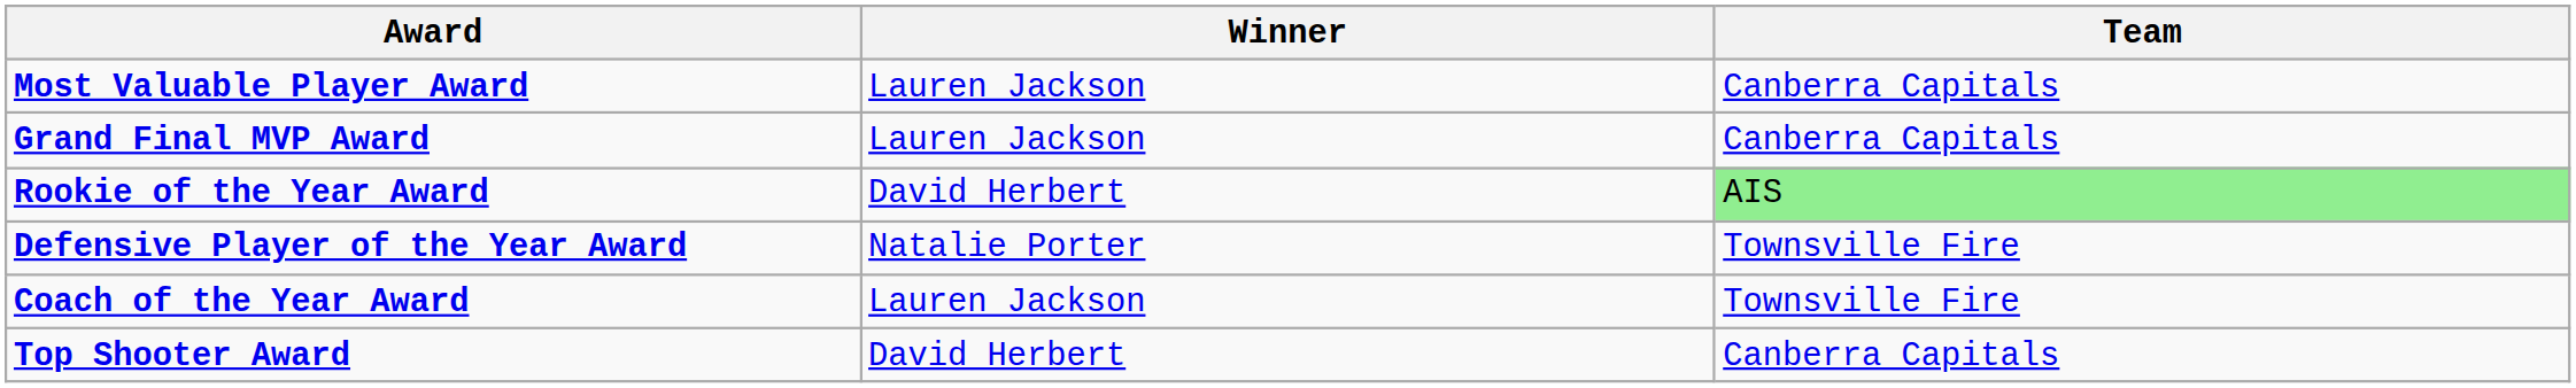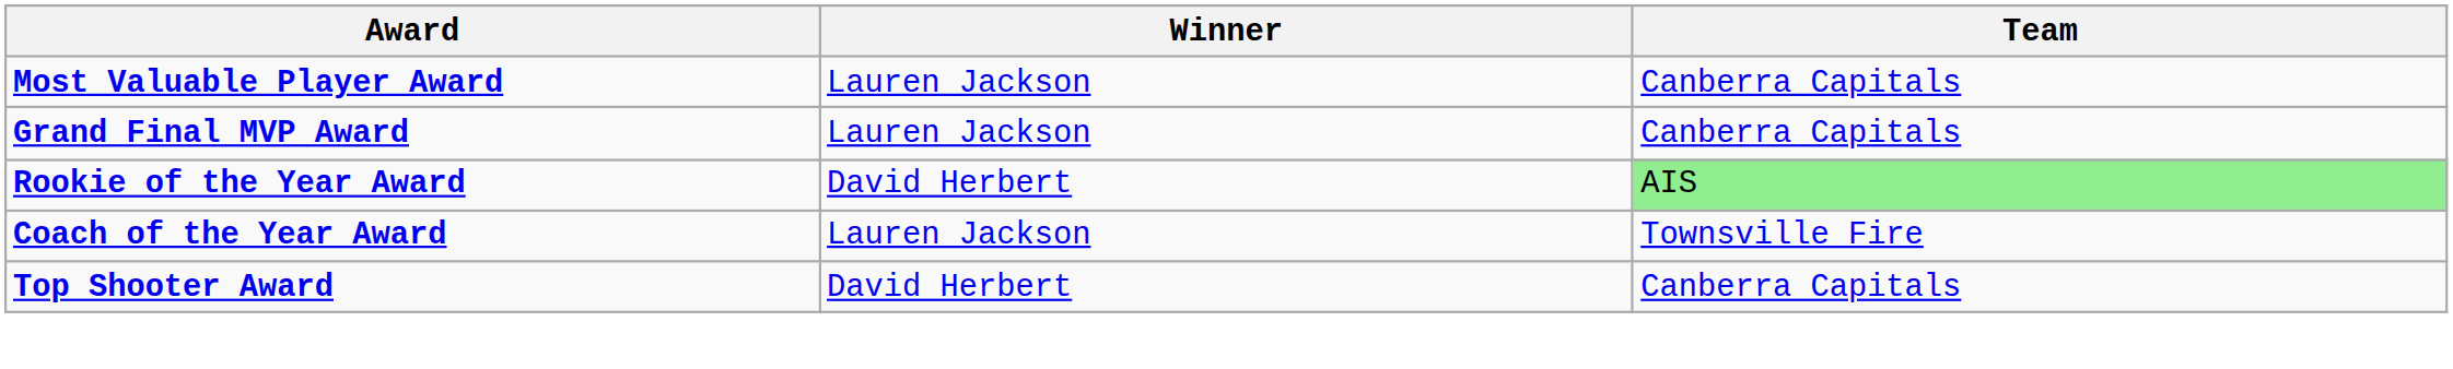- row: Defensive Player of the Year Award | Natalie Porter | Townsville Fire
